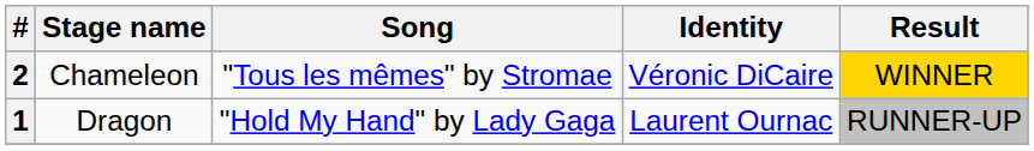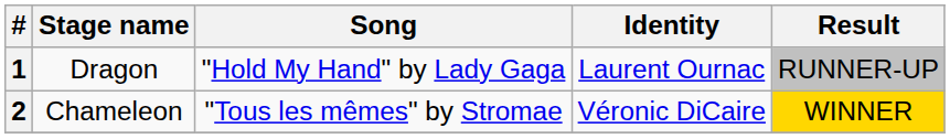rows swapped: 1 <-> 2
